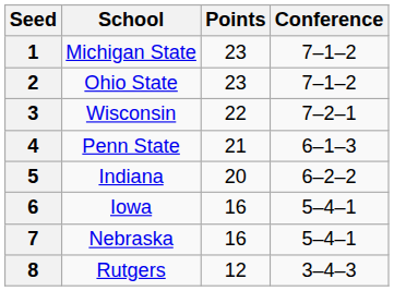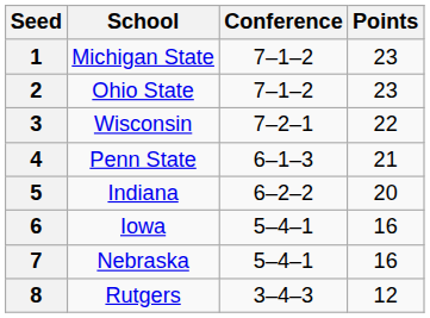columns swapped: Conference <-> Points
